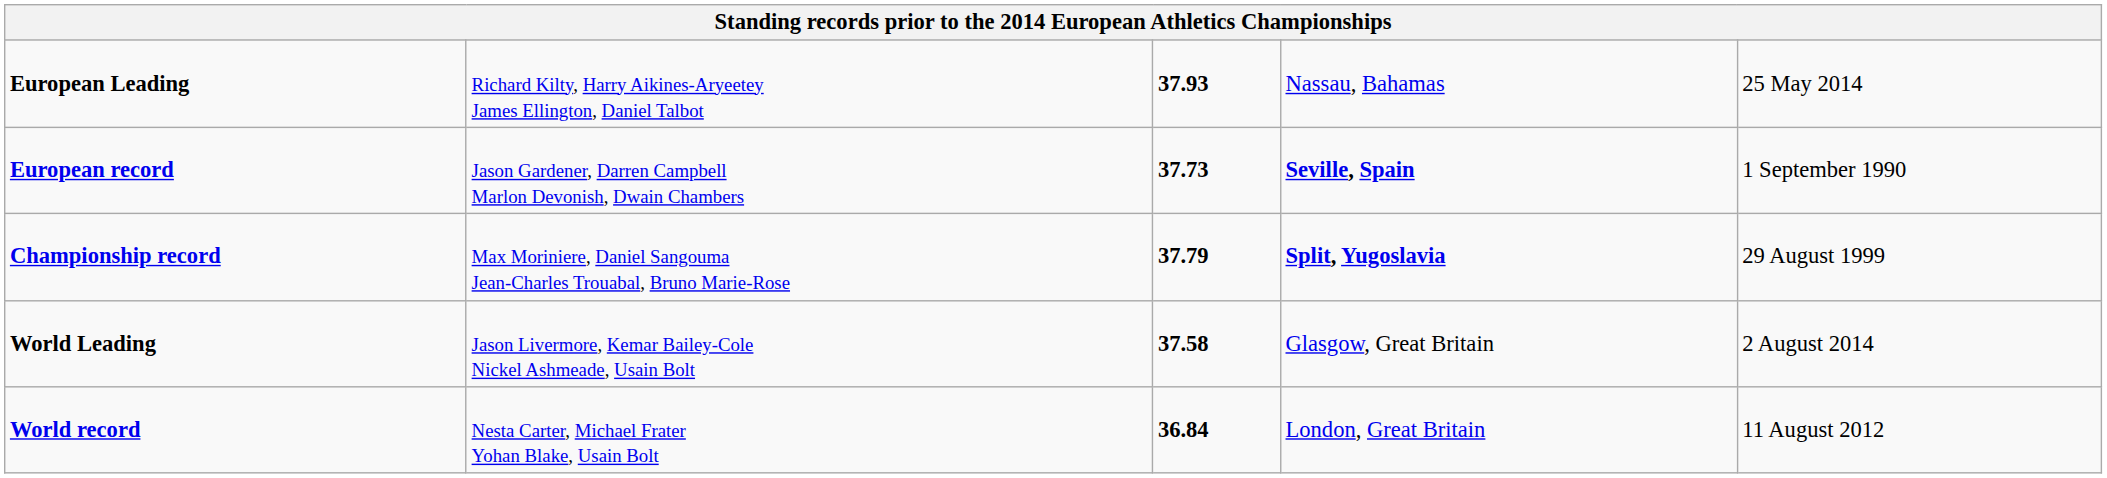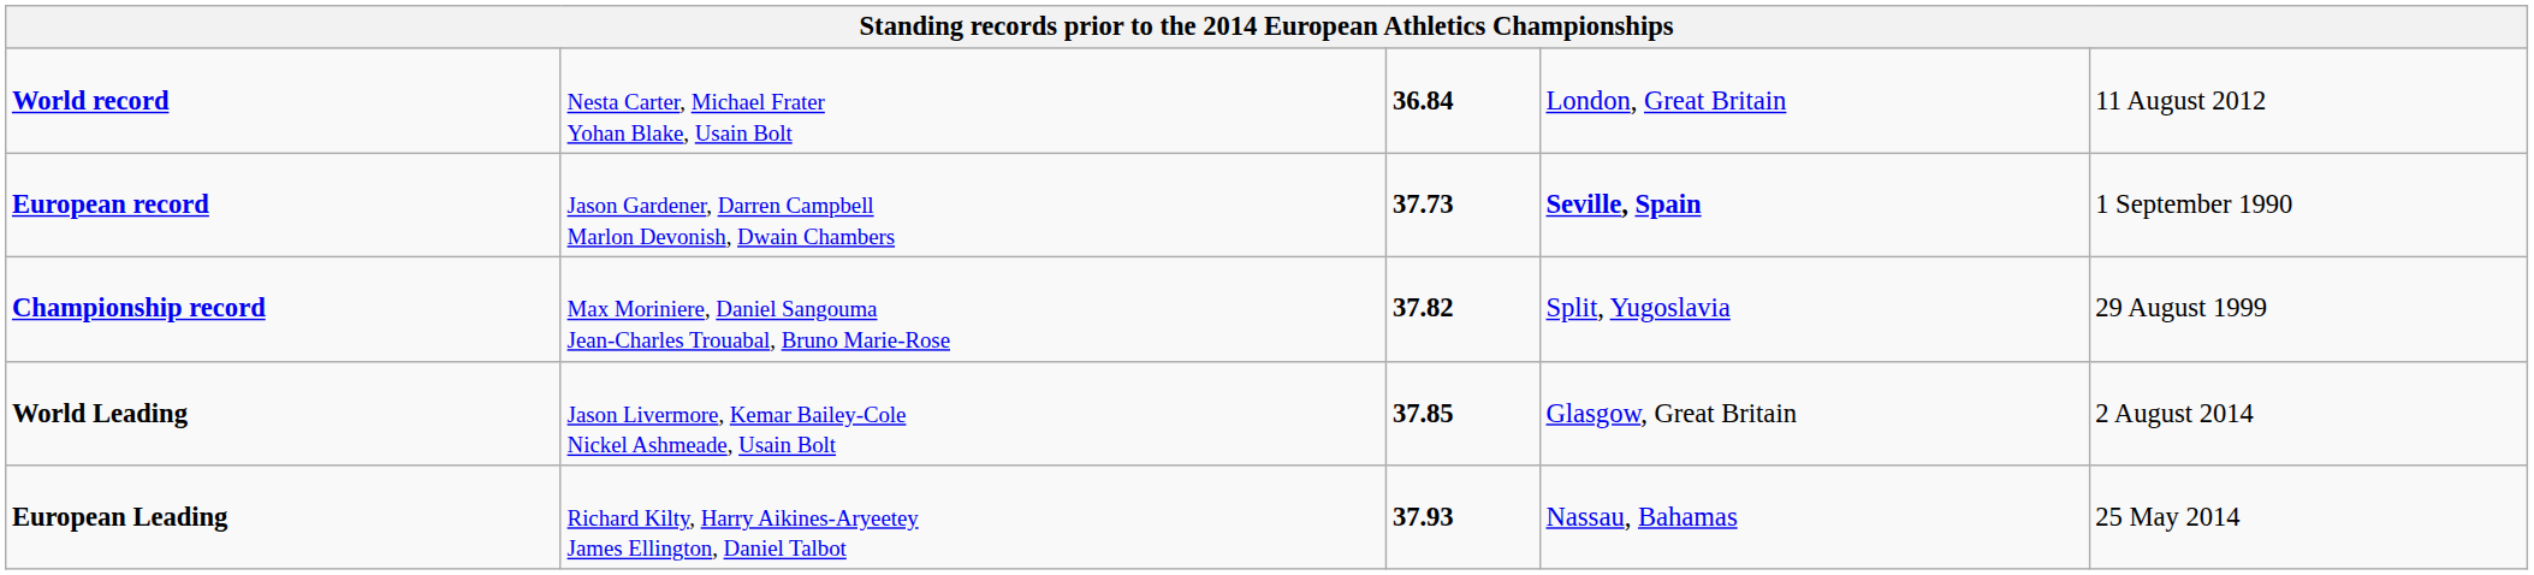rows swapped: World record <-> European Leading
Championship record | column 3: 37.79 -> 37.82
Championship record | column 4: bold -> normal
World Leading | column 3: 37.58 -> 37.85
